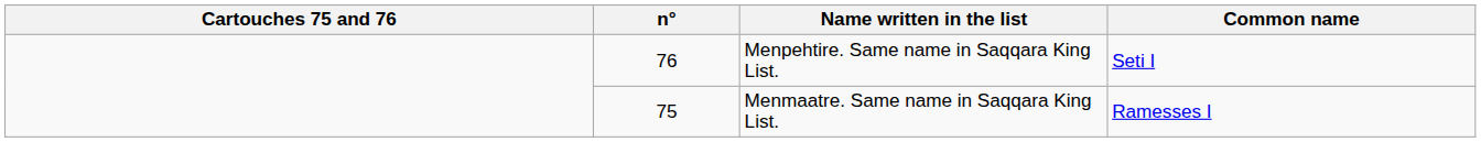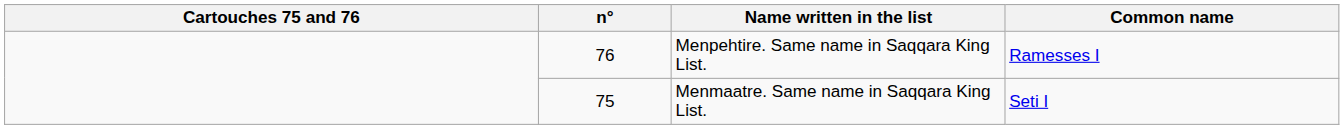Menpehtire. Same name in Saqqara King List. | Common name: Seti I -> Ramesses I
Menmaatre. Same name in Saqqara King List. | Common name: Ramesses I -> Seti I
